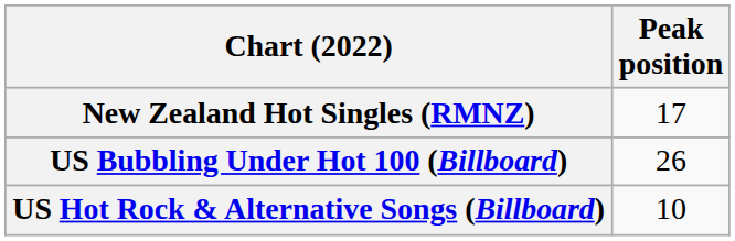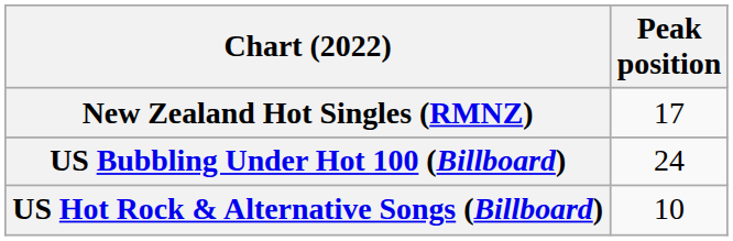US Bubbling Under Hot 100 (Billboard) | Peak position: 26 -> 24
